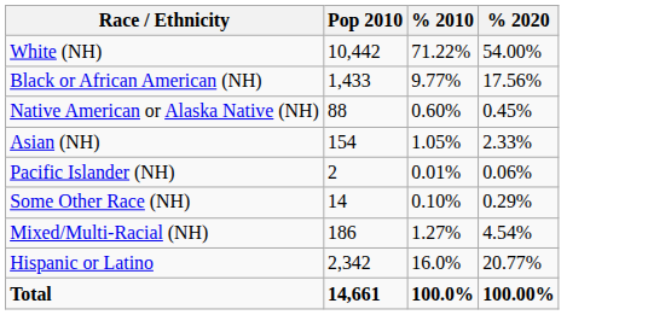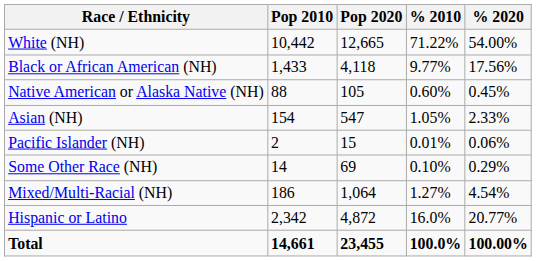+ column: Pop 2020 | 12,665 | 4,118 | 105 | 547 | 15 | 69 | 1,064 | 4,872 | 23,455
